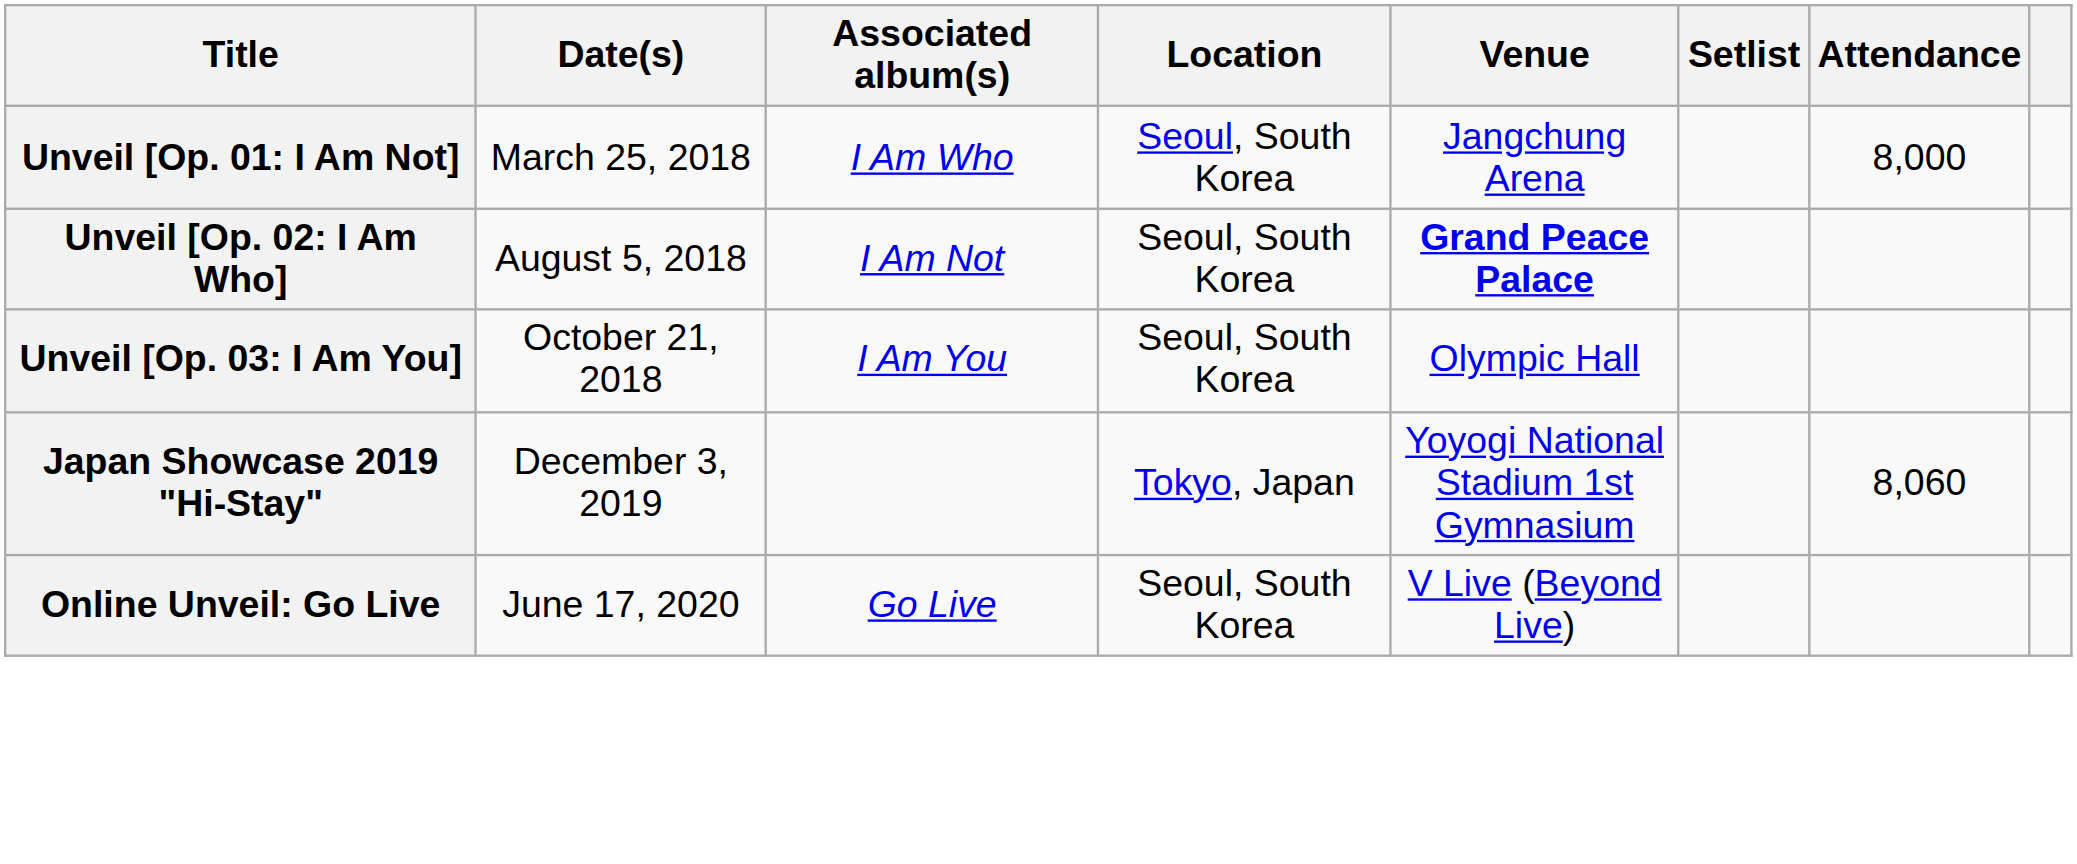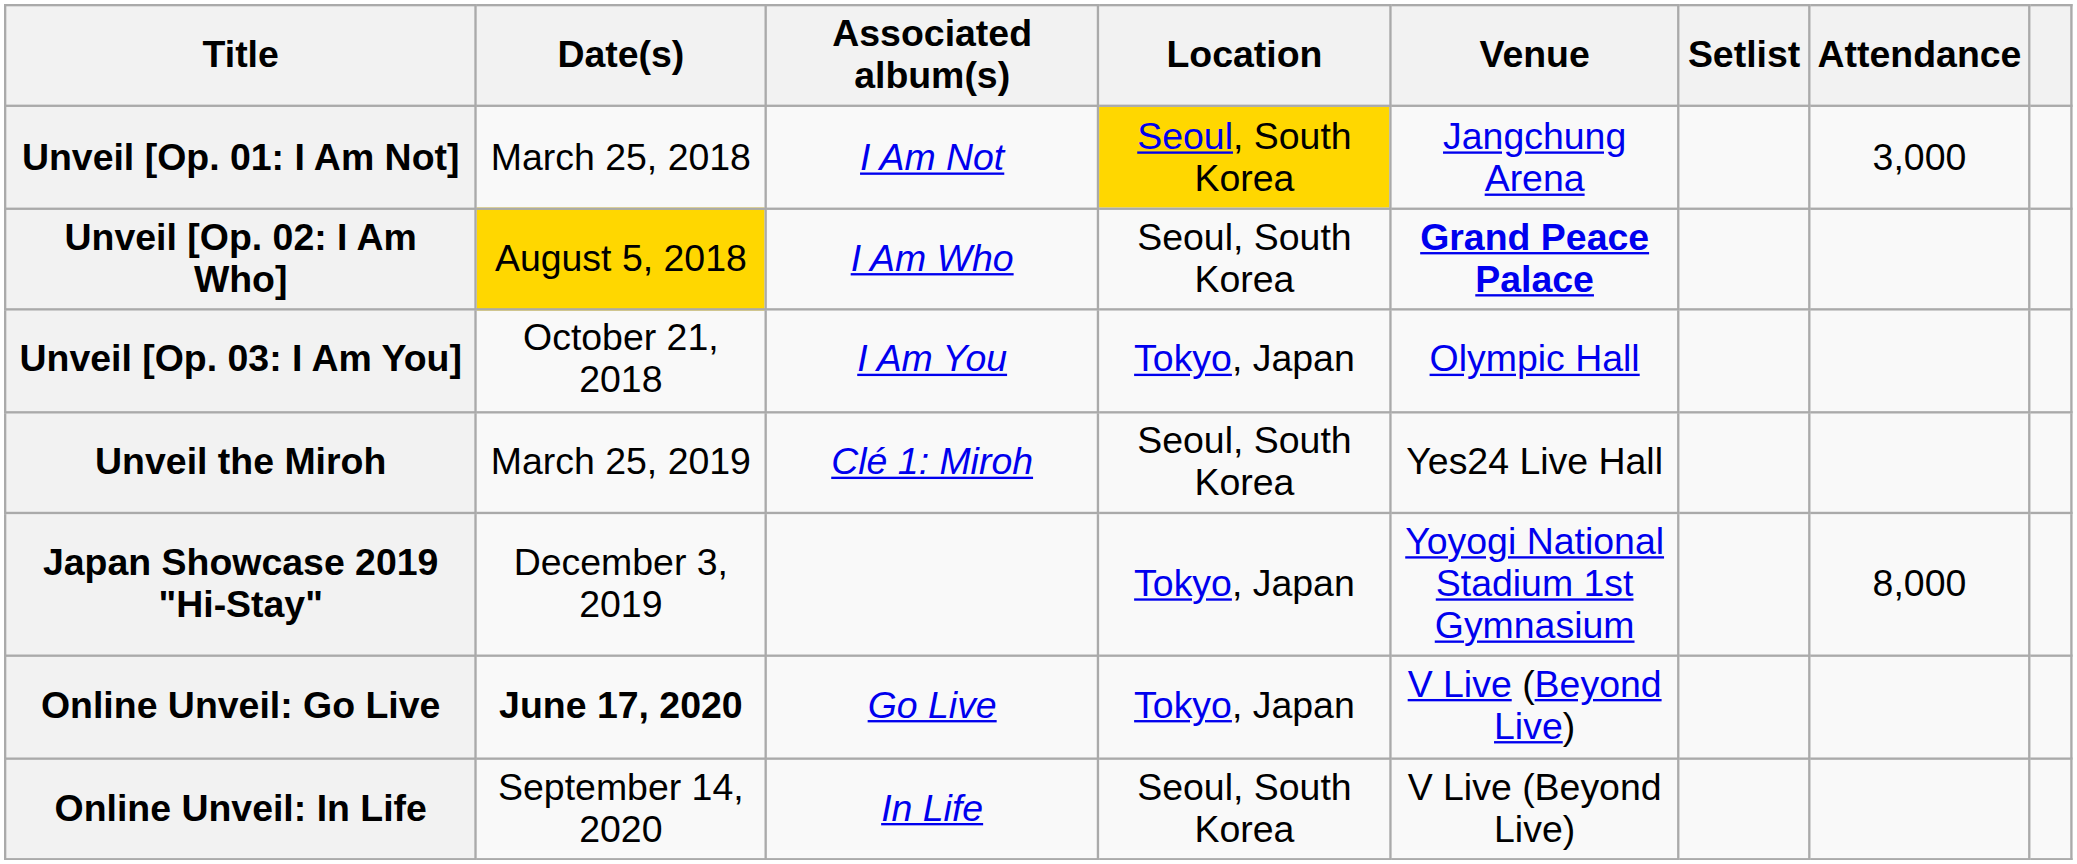Unveil [Op. 01: I Am Not] | Associated album(s): I Am Who -> I Am Not
Unveil [Op. 01: I Am Not] | Location: no background -> gold background
Unveil [Op. 01: I Am Not] | Attendance: 8,000 -> 3,000
Unveil [Op. 02: I Am Who] | Date(s): no background -> gold background
Unveil [Op. 02: I Am Who] | Associated album(s): I Am Not -> I Am Who
Unveil [Op. 03: I Am You] | Location: Seoul, South Korea -> Tokyo, Japan
+ row: Unveil the Miroh | March 25, 2019 | Clé 1: Miroh | Seoul, South Korea | Yes24 Live Hall
Japan Showcase 2019 "Hi-Stay" | Attendance: 8,060 -> 8,000
Online Unveil: Go Live | Date(s): normal -> bold
Online Unveil: Go Live | Location: Seoul, South Korea -> Tokyo, Japan
+ row: Online Unveil: In Life | September 14, 2020 | In Life | Seoul, South Korea | V Live (Beyond Live)
